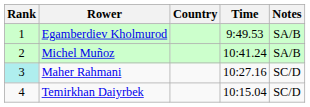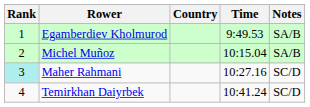Michel Muñoz | Time: 10:41.24 -> 10:15.04
Temirkhan Daiyrbek | Time: 10:15.04 -> 10:41.24
